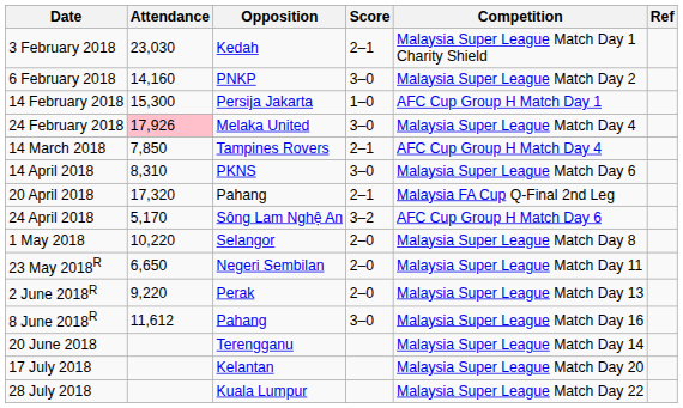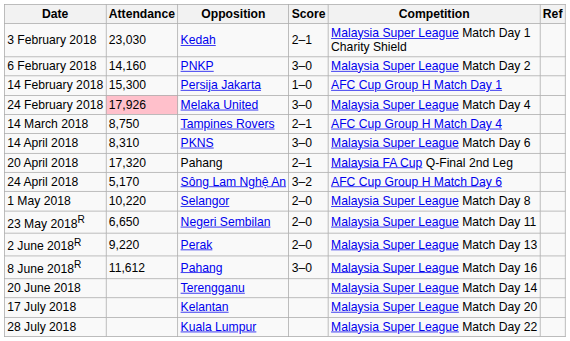14 March 2018 | Attendance: 7,850 -> 8,750
